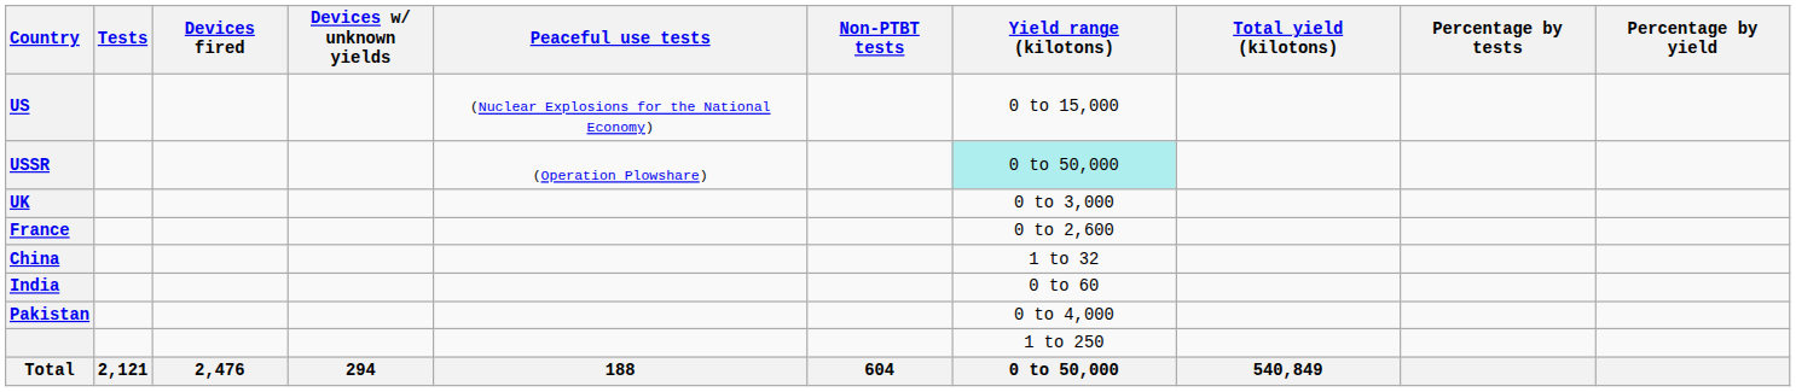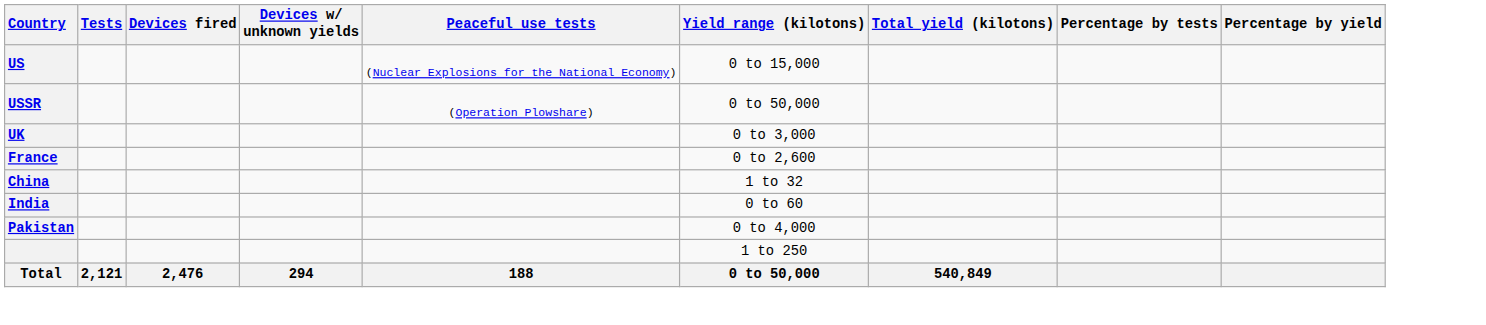- column: Non-PTBT tests | 604
USSR | Yield range (kilotons): paleturquoise background -> no background
